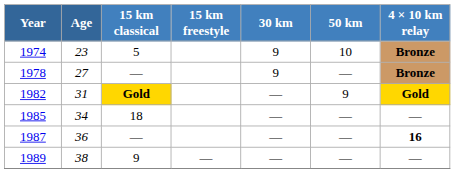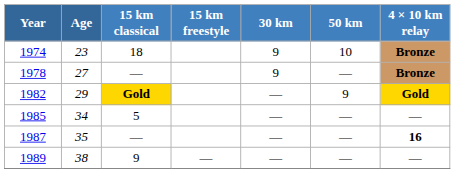1974 | 15 km classical: 5 -> 18
1982 | Age: 31 -> 29
1985 | 15 km classical: 18 -> 5
1987 | Age: 36 -> 35
